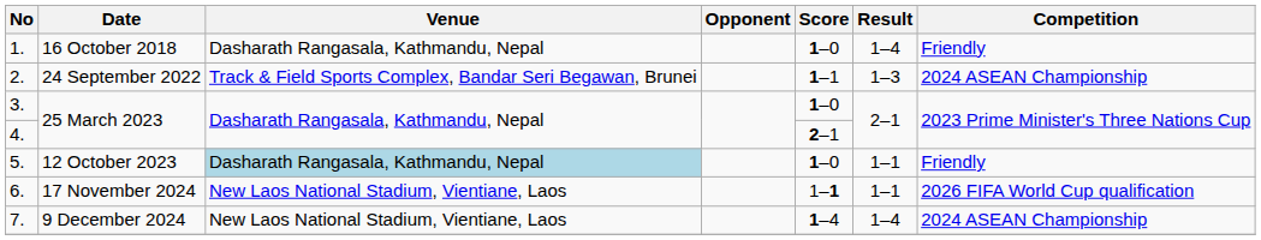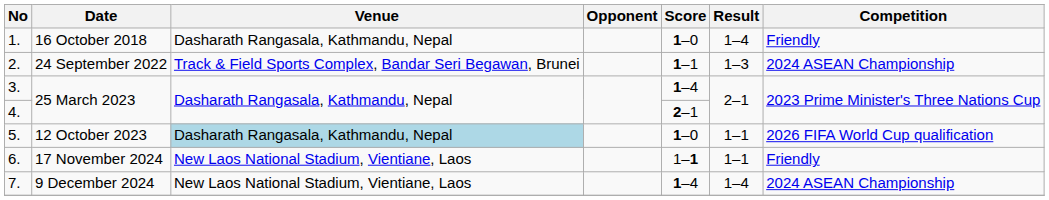3. | Score: 1–0 -> 1–4
5. | Competition: Friendly -> 2026 FIFA World Cup qualification
6. | Competition: 2026 FIFA World Cup qualification -> Friendly
